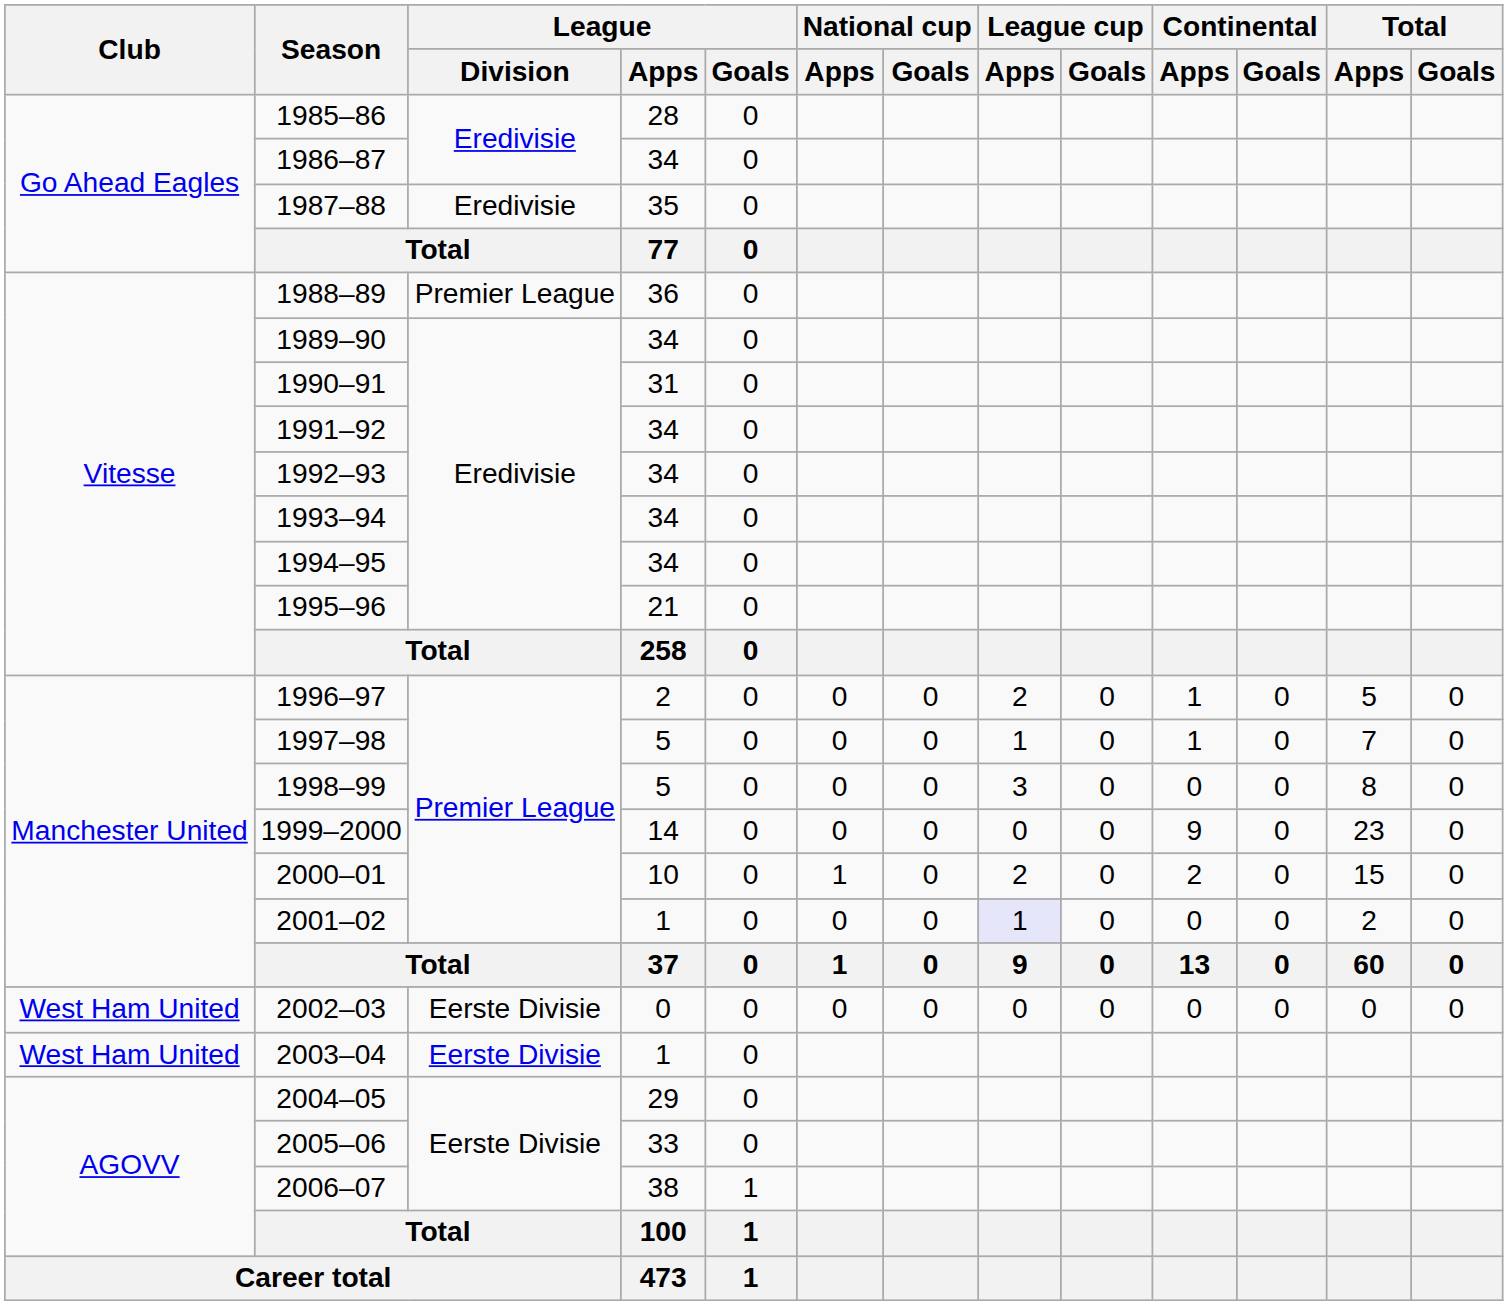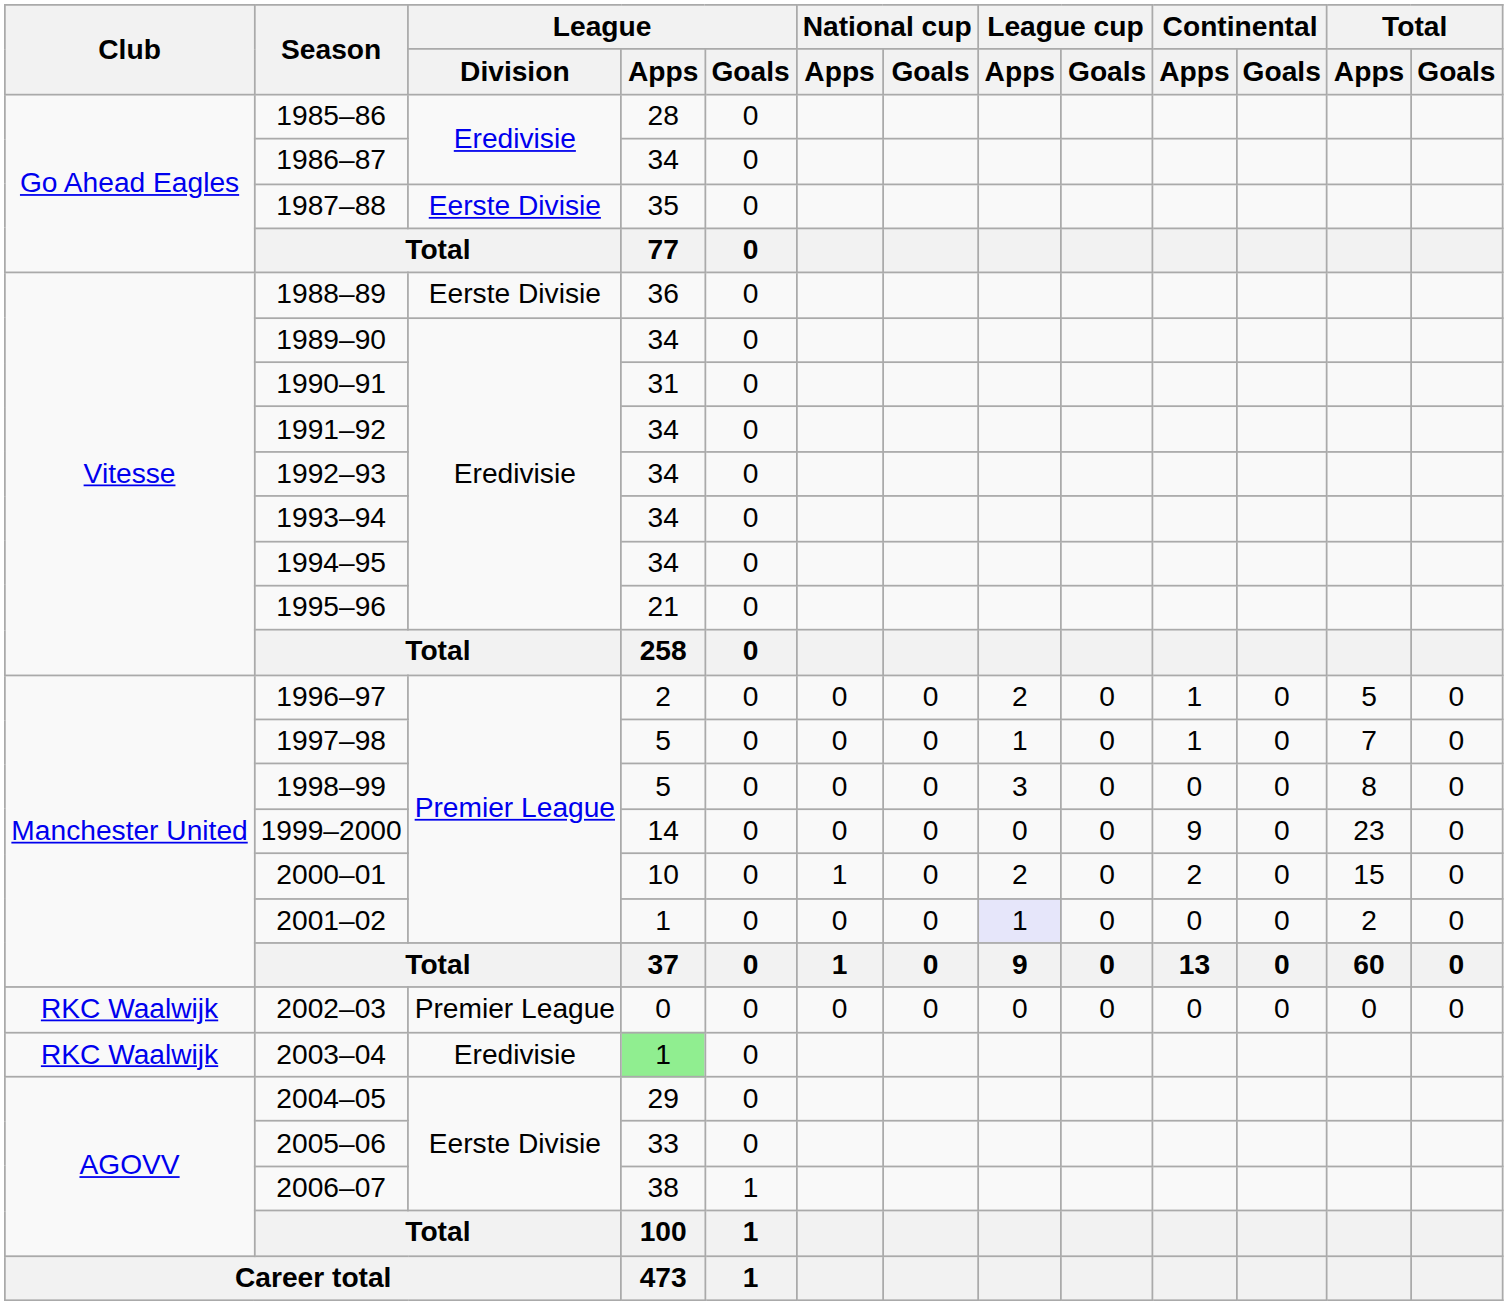1987–88 | League / Division: Eredivisie -> Eerste Divisie
1988–89 | League / Division: Premier League -> Eerste Divisie
2002–03 | Club: West Ham United -> RKC Waalwijk
2002–03 | League / Division: Eerste Divisie -> Premier League
2003–04 | Club: West Ham United -> RKC Waalwijk
2003–04 | League / Division: Eerste Divisie -> Eredivisie
2003–04 | League / Apps: no background -> lightgreen background
